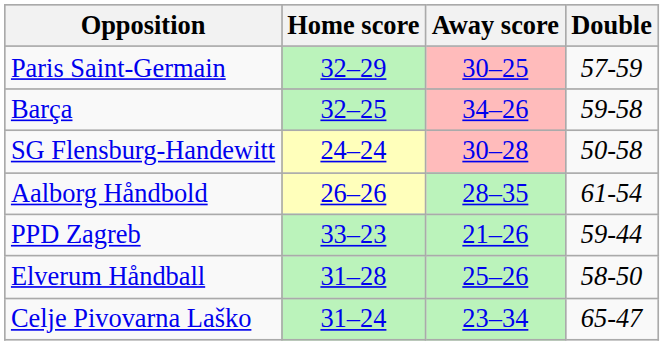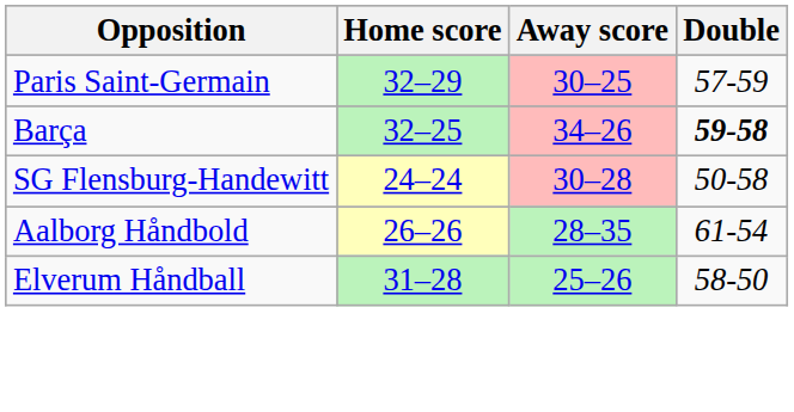Barça | Double: normal -> bold
- row: PPD Zagreb | 33–23 | 21–26 | 59-44
- row: Celje Pivovarna Laško | 31–24 | 23–34 | 65-47
